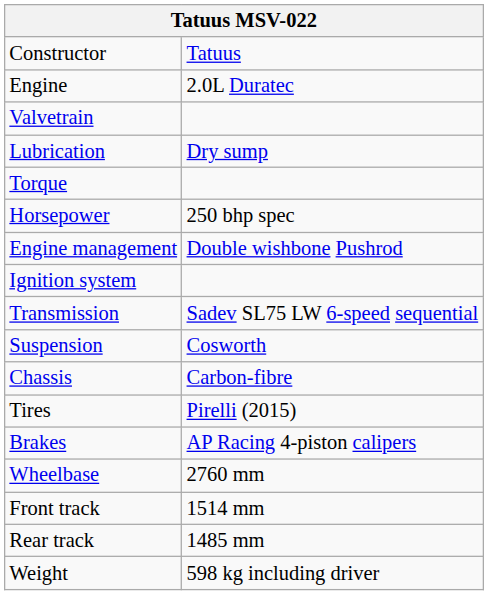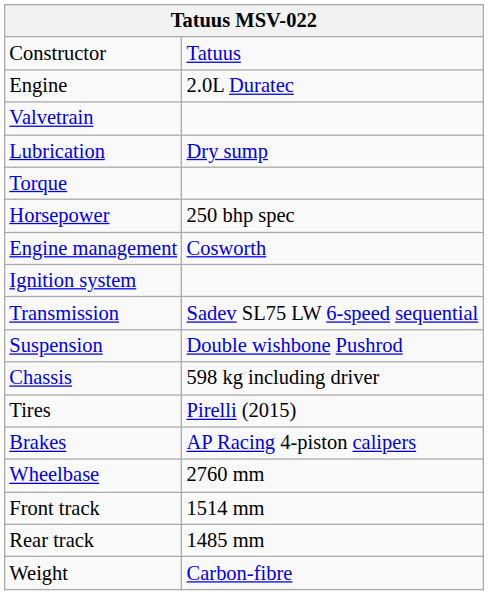Engine management | column 2: Double wishbone Pushrod -> Cosworth
Suspension | column 2: Cosworth -> Double wishbone Pushrod
Chassis | column 2: Carbon-fibre -> 598 kg including driver
Weight | column 2: 598 kg including driver -> Carbon-fibre
